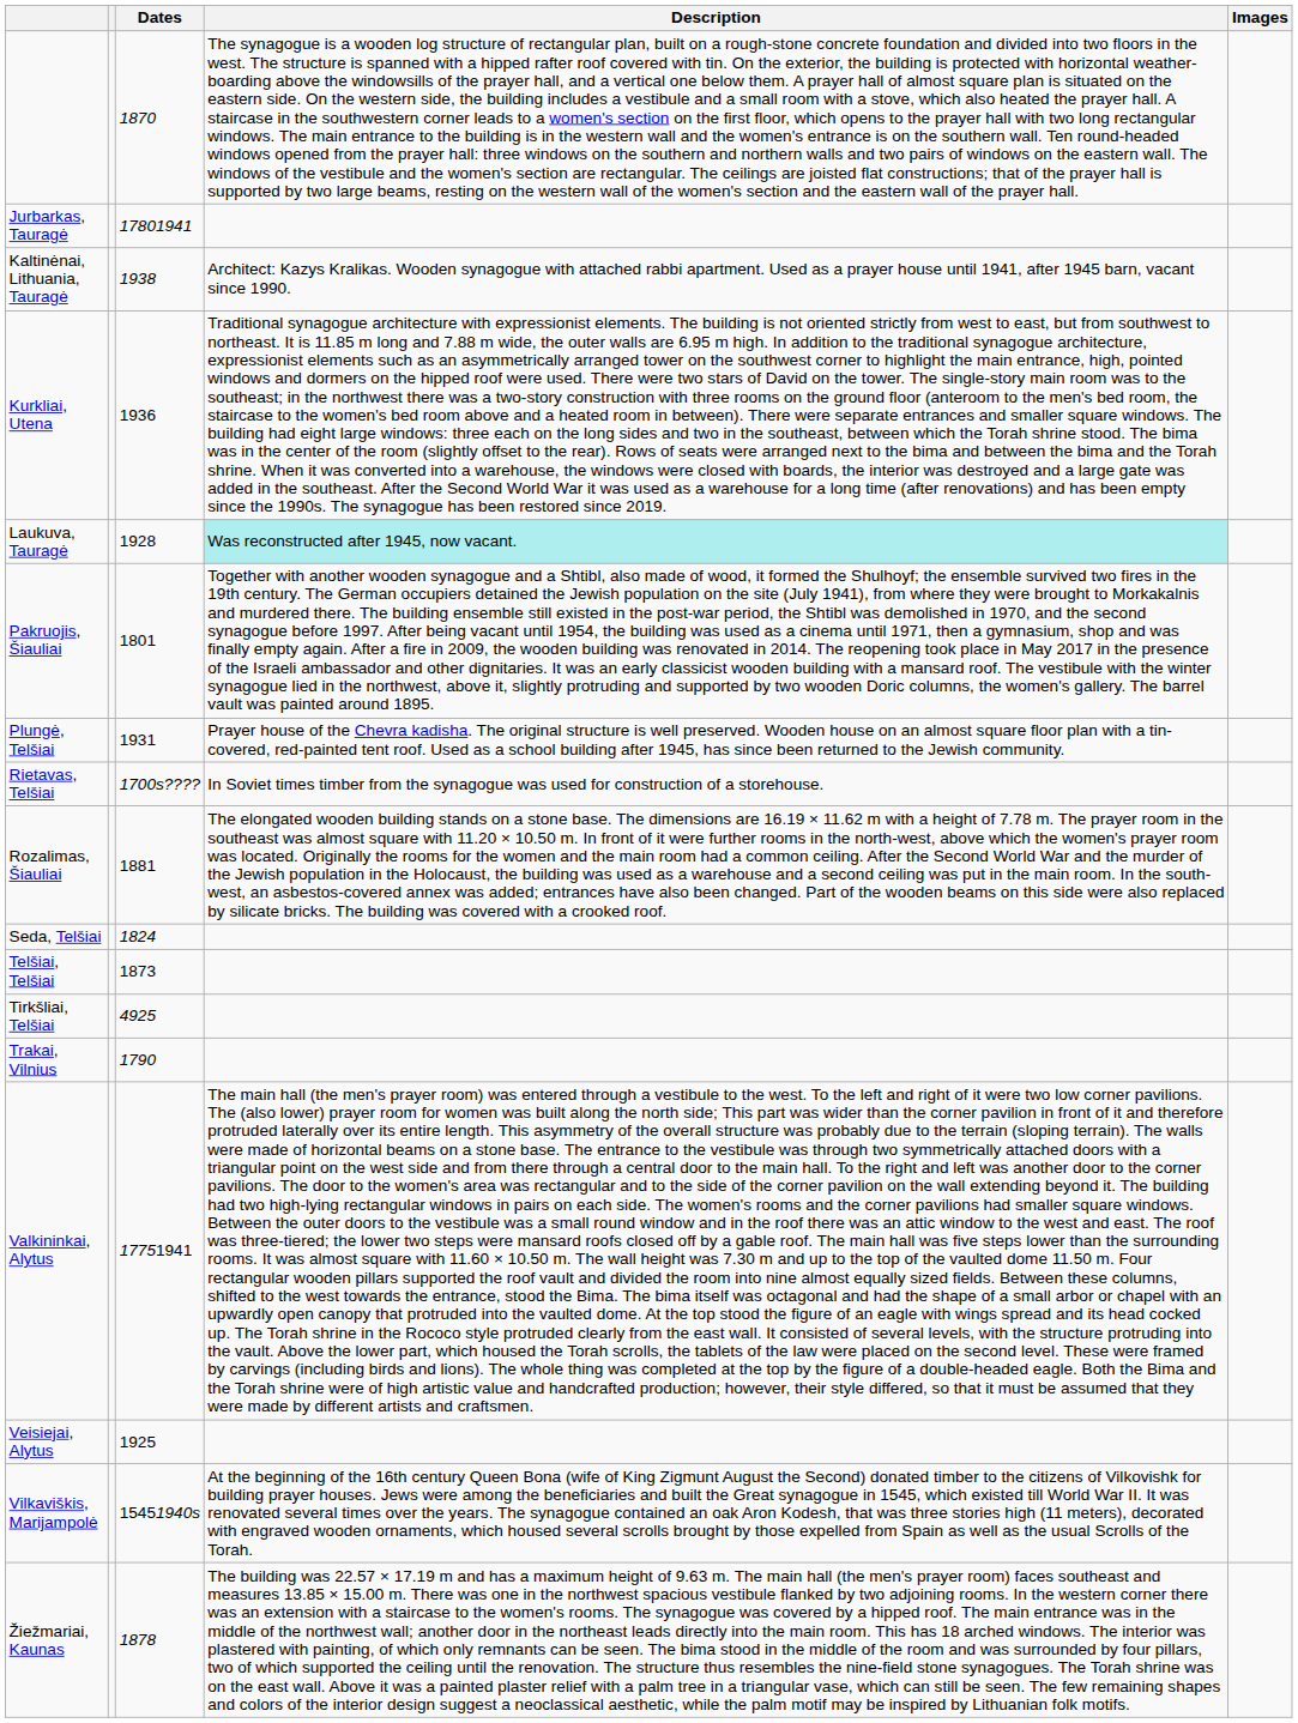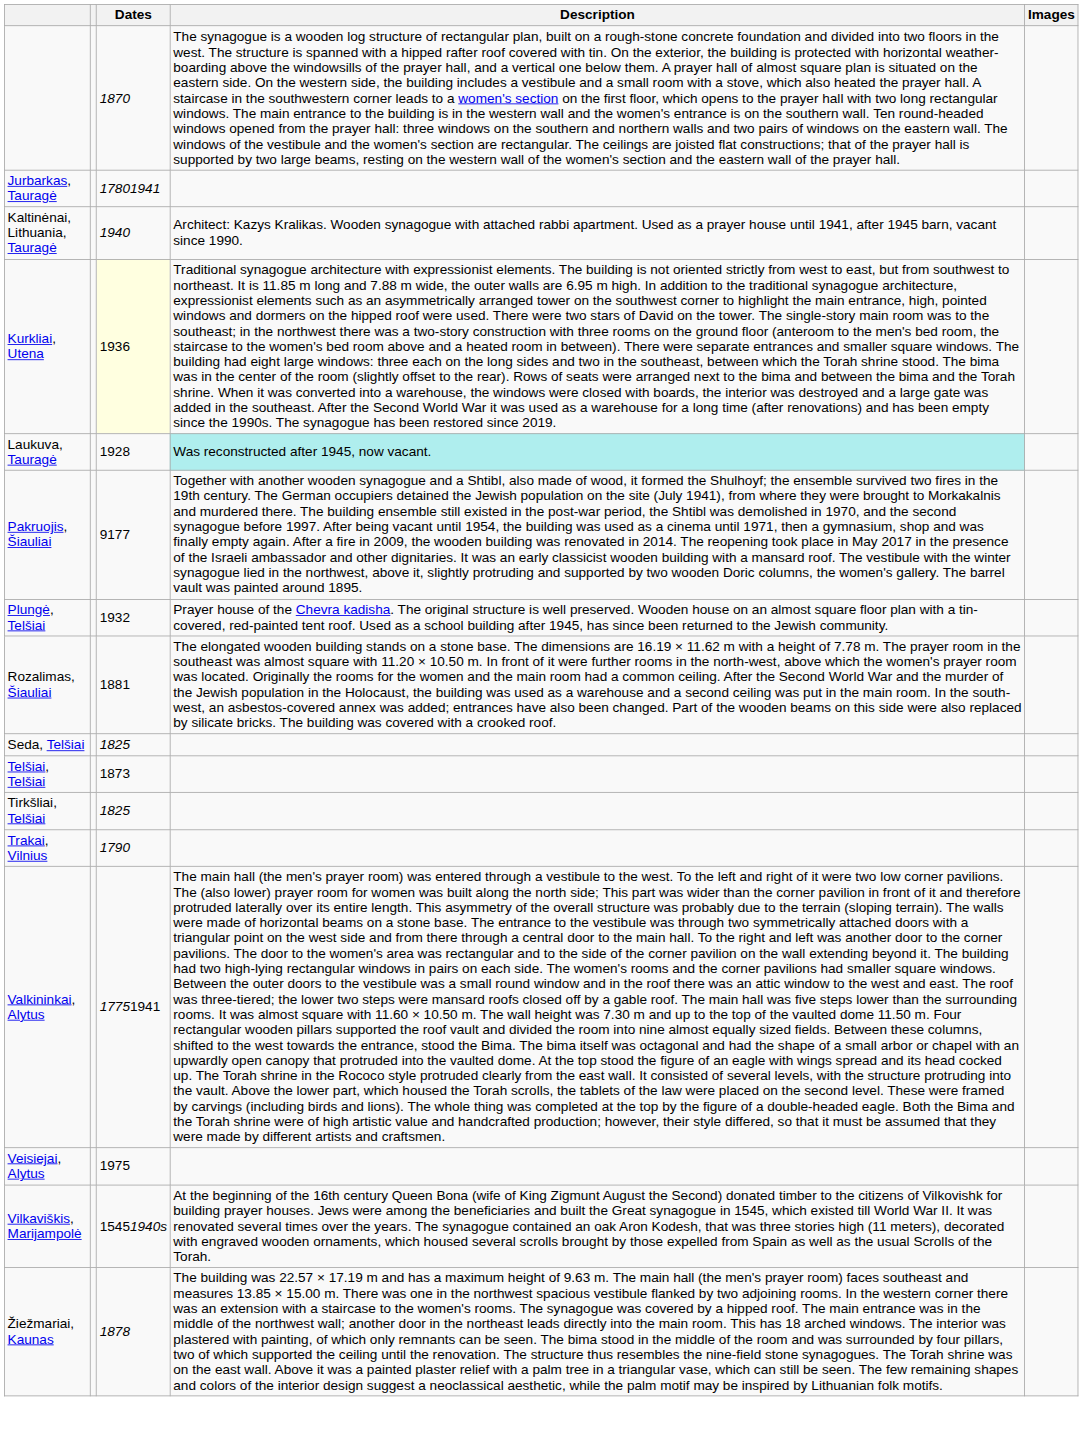Kaltinėnai, Lithuania, Tauragė | Dates: 1938 -> 1940
Kurkliai, Utena | Dates: no background -> lightyellow background
Pakruojis, Šiauliai | Dates: 1801 -> 9177
Plungė, Telšiai | Dates: 1931 -> 1932
- row: Rietavas, Telšiai | 1700s???? | In Soviet times timber from the synagogue was used for construction of a storehouse.
Seda, Telšiai | Dates: 1824 -> 1825
Tirkšliai, Telšiai | Dates: 4925 -> 1825
Veisiejai, Alytus | Dates: 1925 -> 1975
